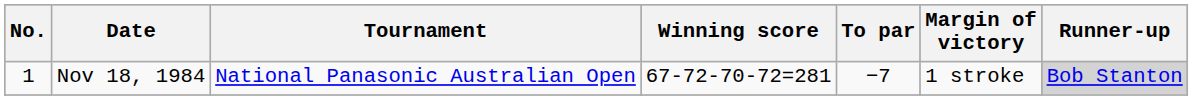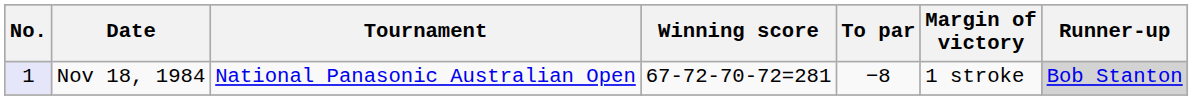Nov 18, 1984 | No.: no background -> lavender background
Nov 18, 1984 | To par: −7 -> −8
